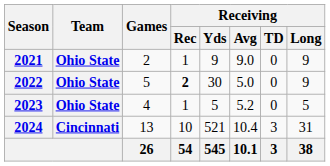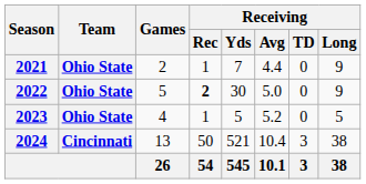2021 | Receiving / Yds: 9 -> 7
2021 | Receiving / Avg: 9.0 -> 4.4
2024 | Receiving / Rec: 10 -> 50
2024 | Receiving / Long: 31 -> 38
